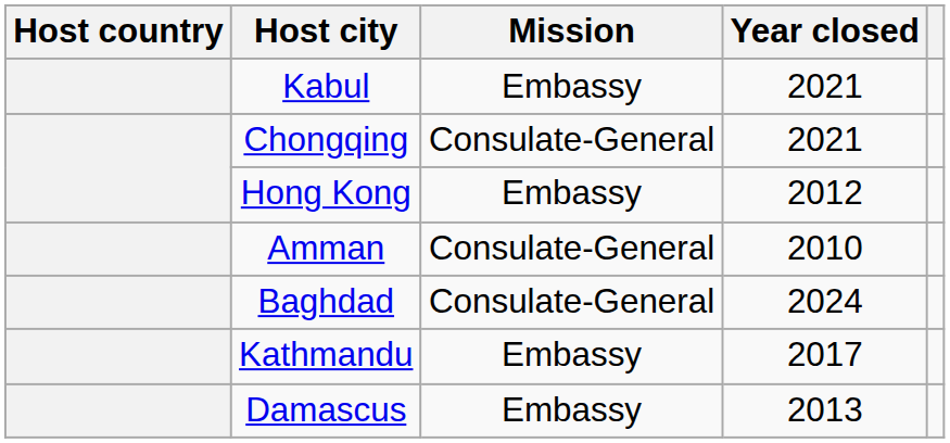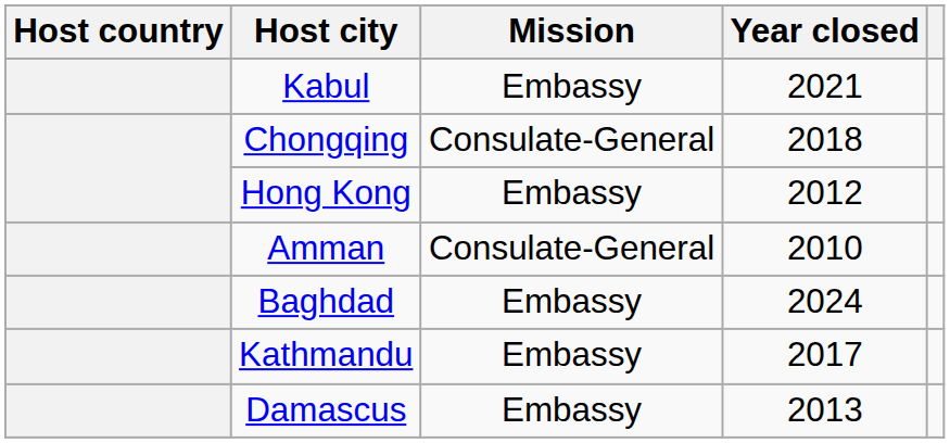Chongqing | Year closed: 2021 -> 2018
Baghdad | Mission: Consulate-General -> Embassy
